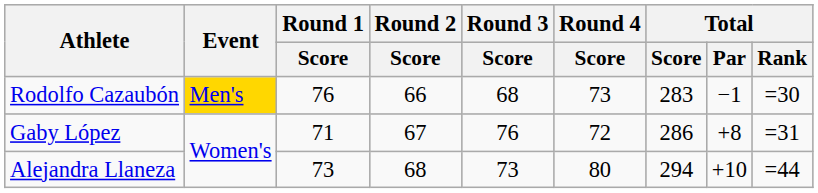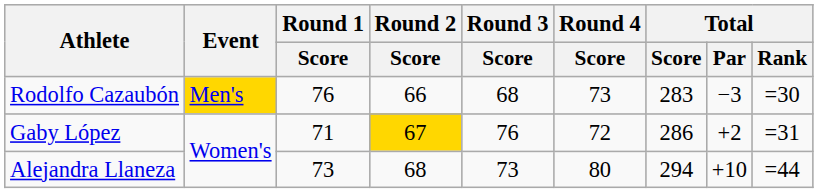Rodolfo Cazaubón | Total / Par: −1 -> −3
Gaby López | Round 2 / Score: no background -> gold background
Gaby López | Total / Par: +8 -> +2
